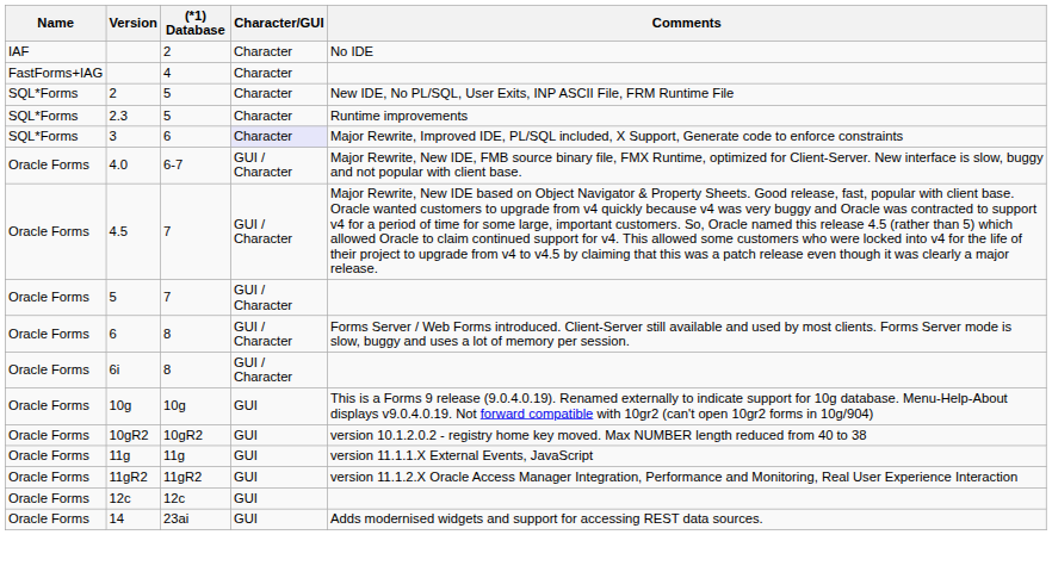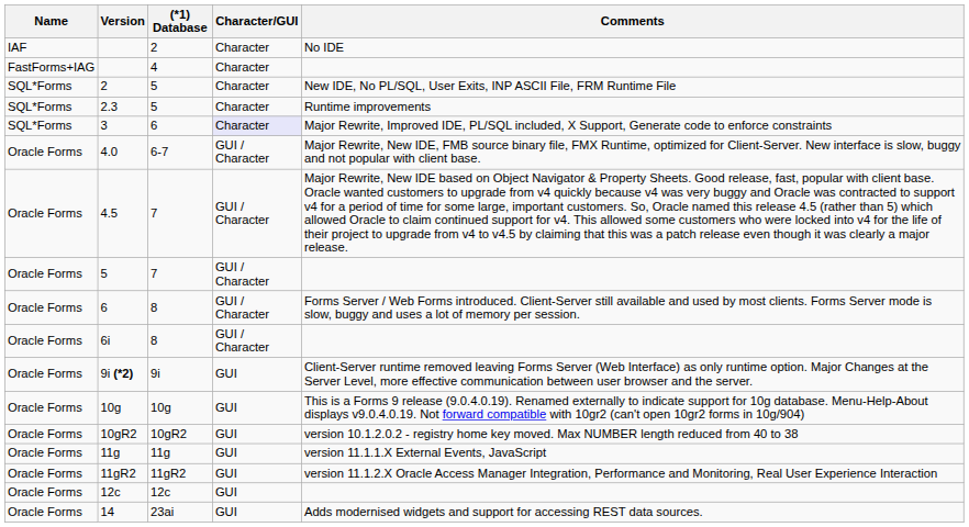+ row: Oracle Forms | 9i (*2) | 9i | GUI | Client-Server runtime removed leaving Forms Server (Web Interface) as only runtime option. Major Changes at the Server Level, more effective communication between user browser and the server.
